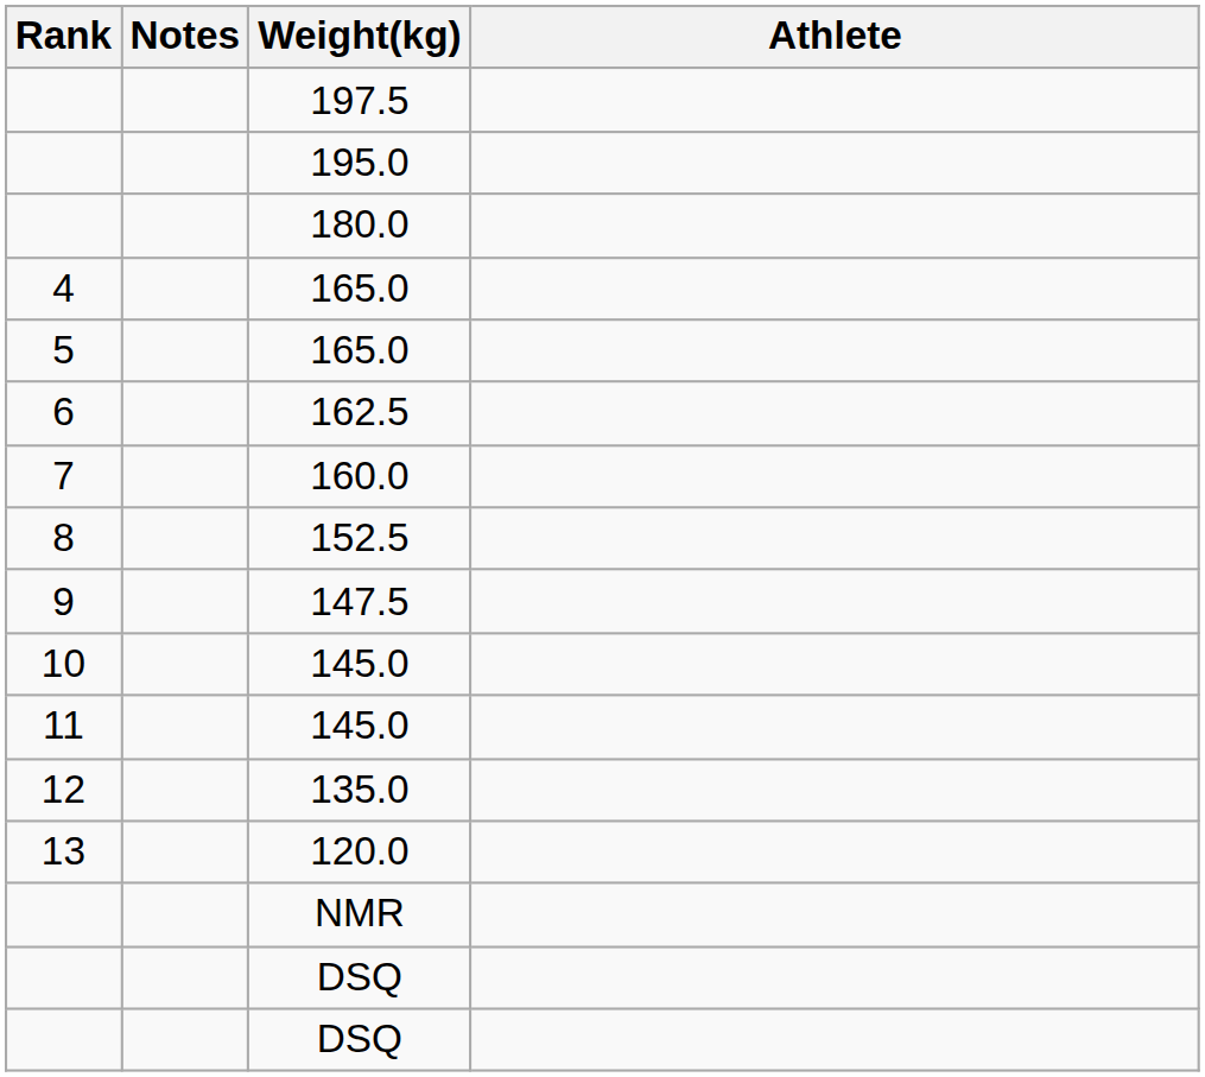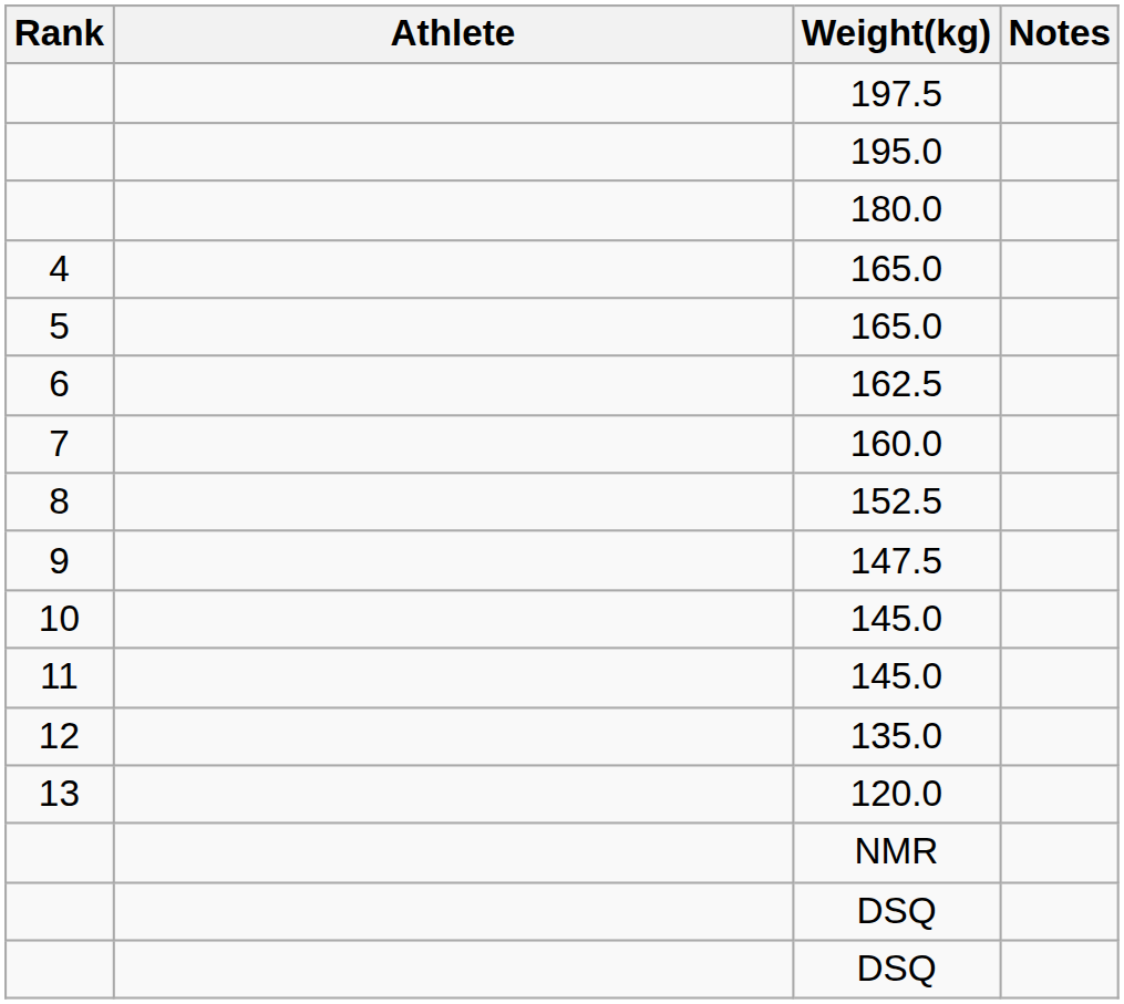columns swapped: Athlete <-> Notes
